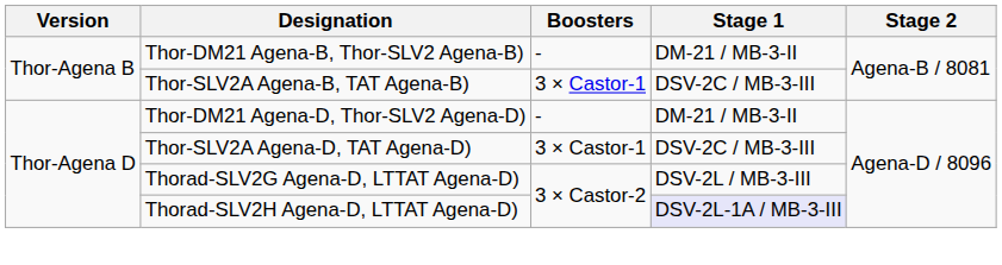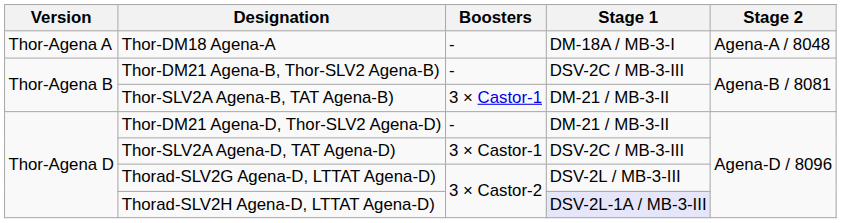+ row: Thor-Agena A | Thor-DM18 Agena-A | - | DM-18A / MB-3-I | Agena-A / 8048
Thor-DM21 Agena-B, Thor-SLV2 Agena-B) | Stage 1: DM-21 / MB-3-II -> DSV-2C / MB-3-III
Thor-SLV2A Agena-B, TAT Agena-B) | Stage 1: DSV-2C / MB-3-III -> DM-21 / MB-3-II
